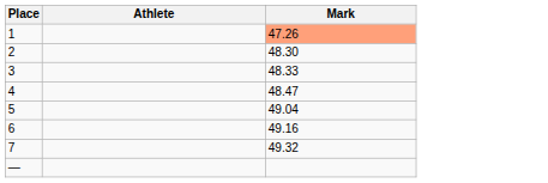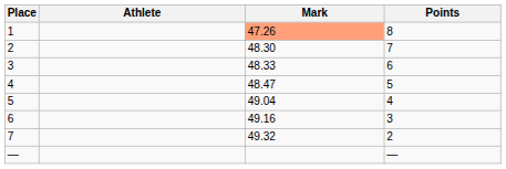+ column: Points | 8 | 7 | 6 | 5 | 4 | 3 | 2 | —
